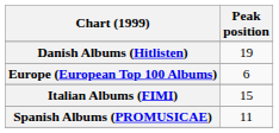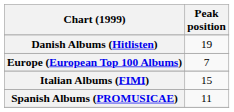Europe (European Top 100 Albums) | Peak position: 6 -> 7
